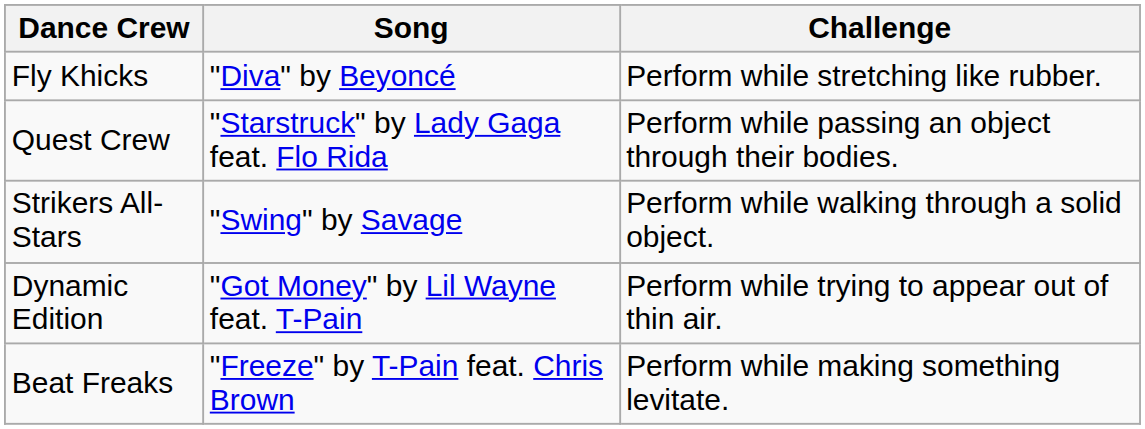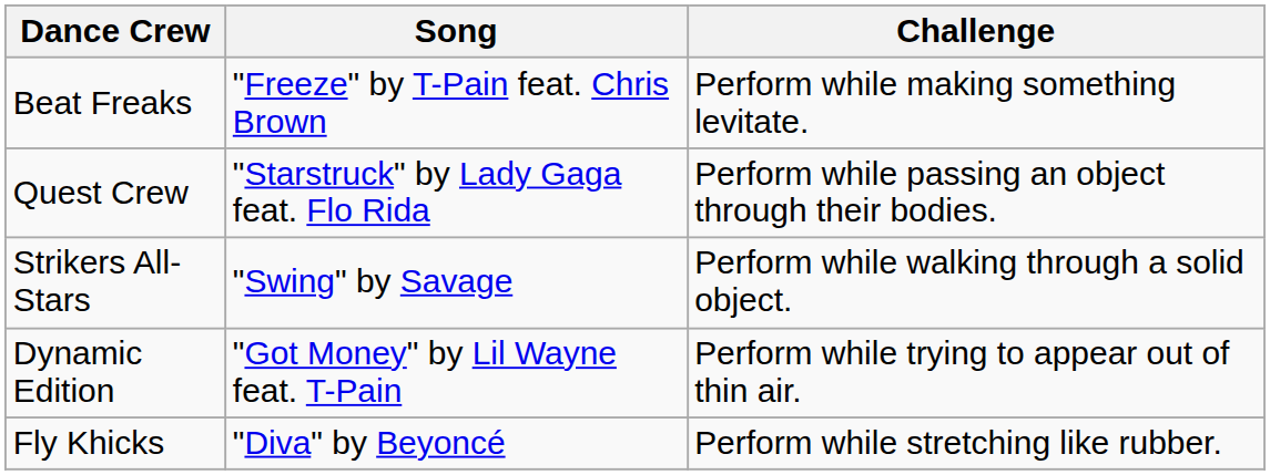rows swapped: Beat Freaks <-> Fly Khicks
